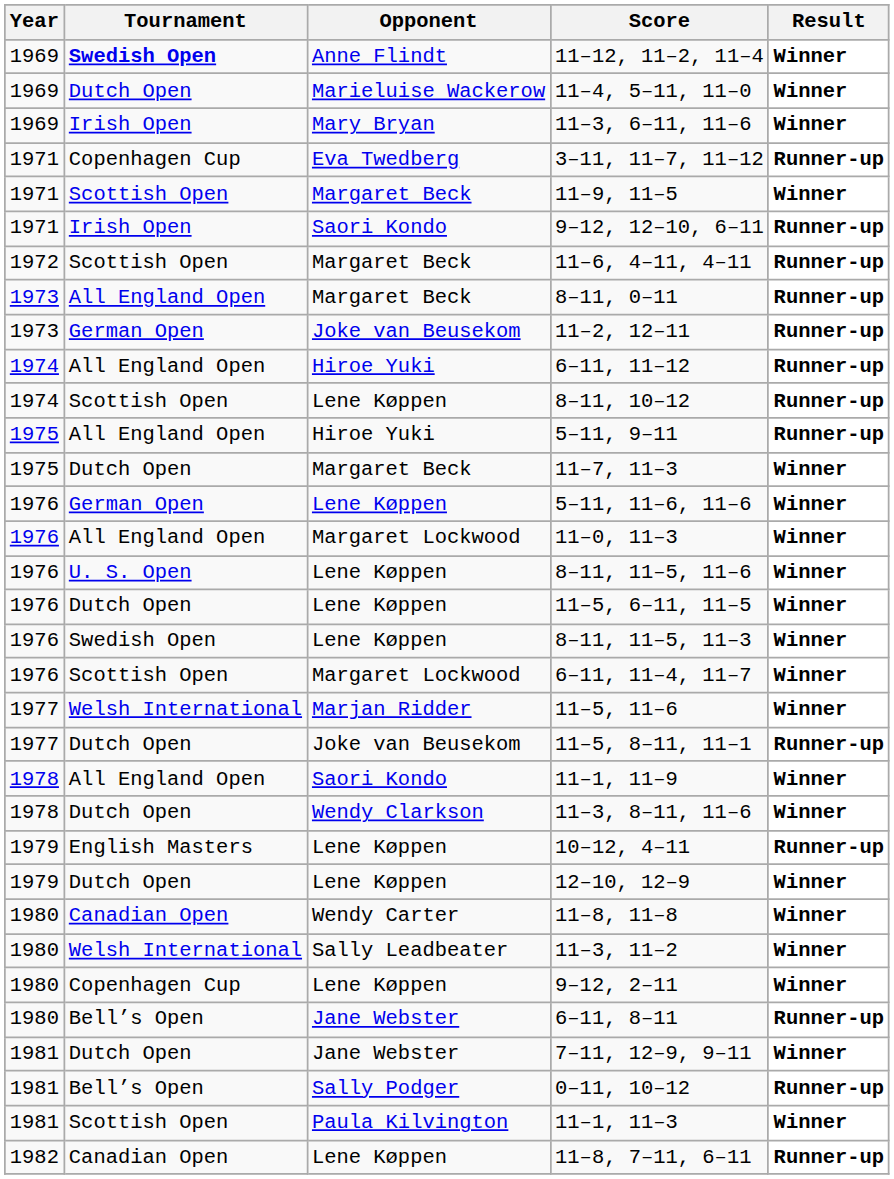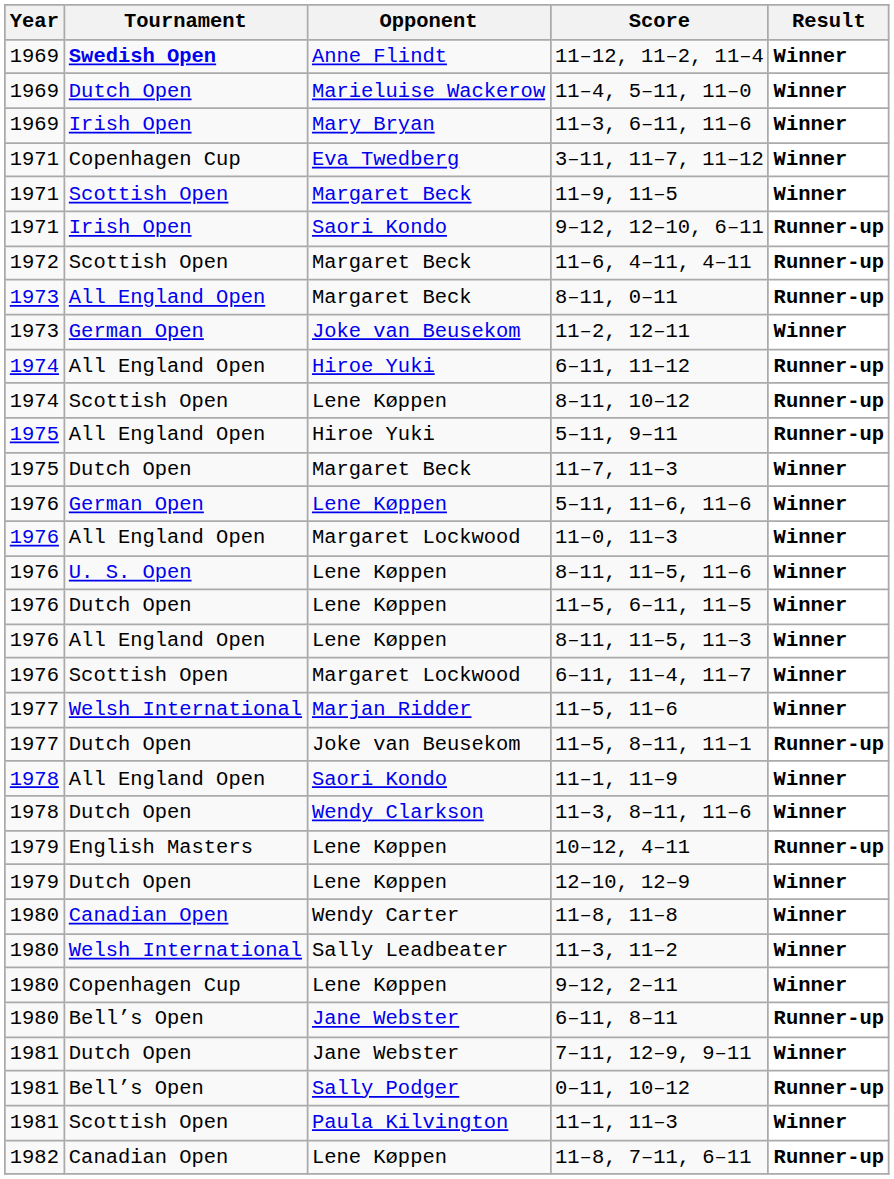3–11, 11–7, 11–12 | Result: Runner-up -> Winner
11–2, 12–11 | Result: Runner-up -> Winner
8–11, 11–5, 11–3 | Tournament: Swedish Open -> All England Open
